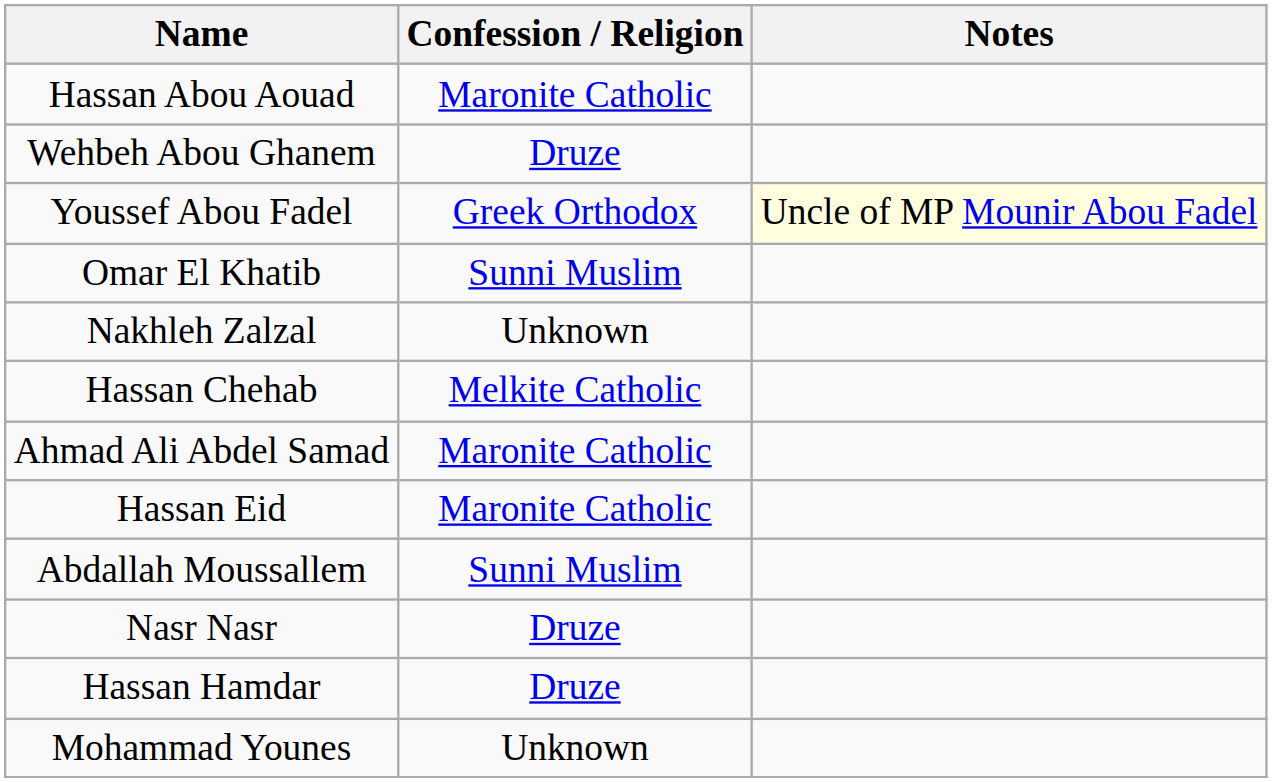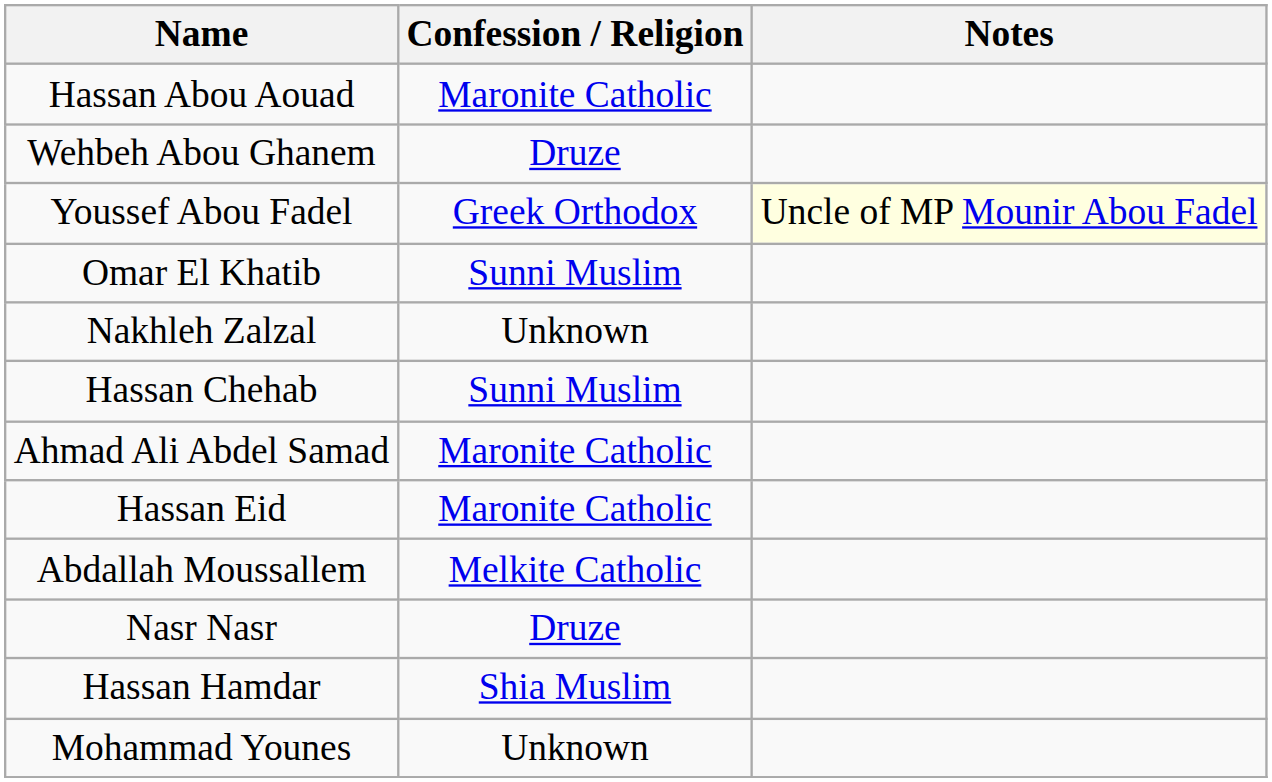Hassan Chehab | Confession / Religion: Melkite Catholic -> Sunni Muslim
Abdallah Moussallem | Confession / Religion: Sunni Muslim -> Melkite Catholic
Hassan Hamdar | Confession / Religion: Druze -> Shia Muslim
